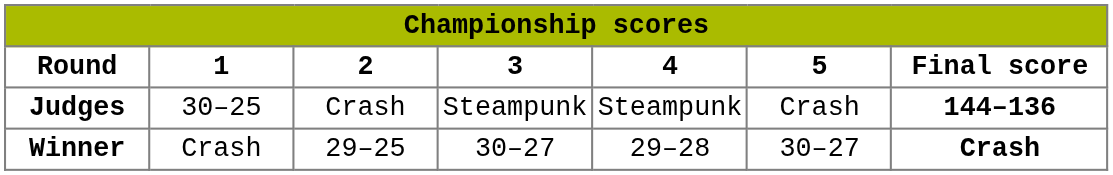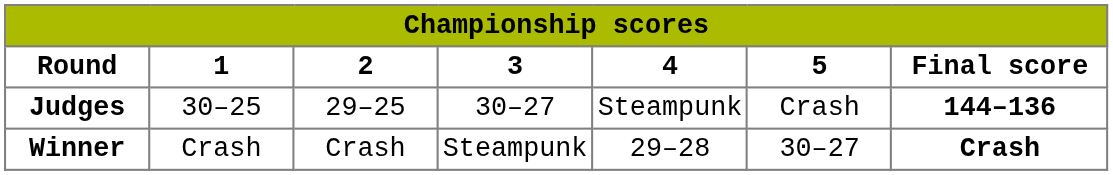Judges | 2: Crash -> 29–25
Judges | 3: Steampunk -> 30–27
Winner | 2: 29–25 -> Crash
Winner | 3: 30–27 -> Steampunk
